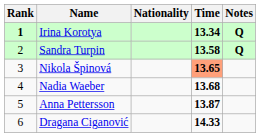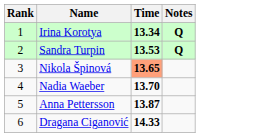- column: Nationality
Irina Korotya | Rank: bold -> normal
Sandra Turpin | Time: 13.58 -> 13.53
Nadia Waeber | Time: 13.68 -> 13.70
